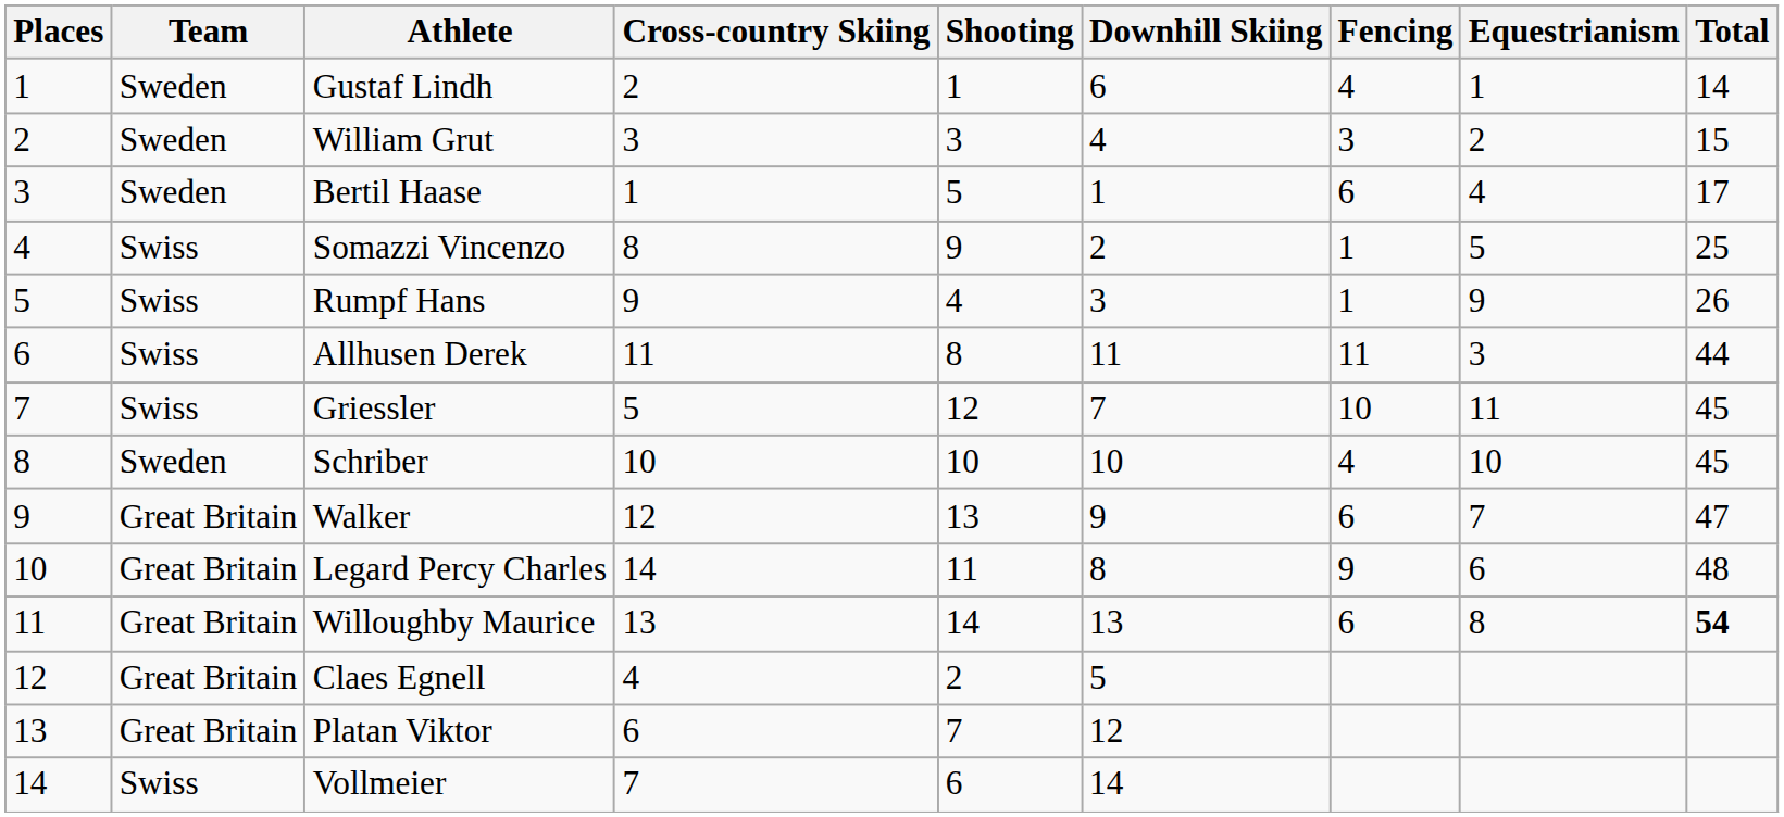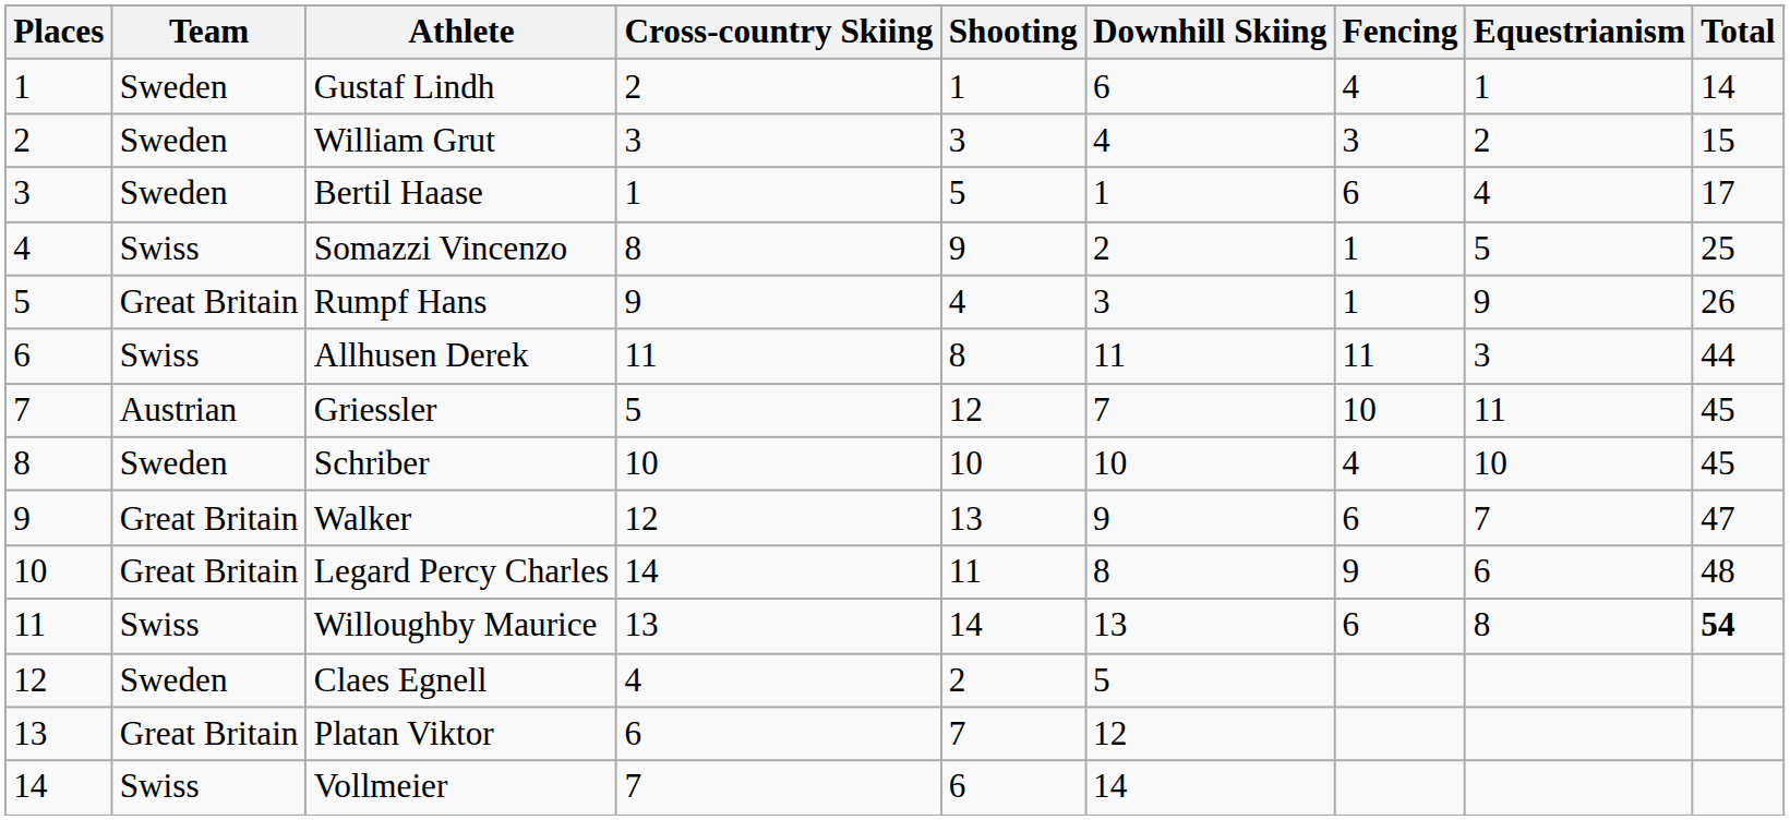Rumpf Hans | Team: Swiss -> Great Britain
Griessler | Team: Swiss -> Austrian
Willoughby Maurice | Team: Great Britain -> Swiss
Claes Egnell | Team: Great Britain -> Sweden
